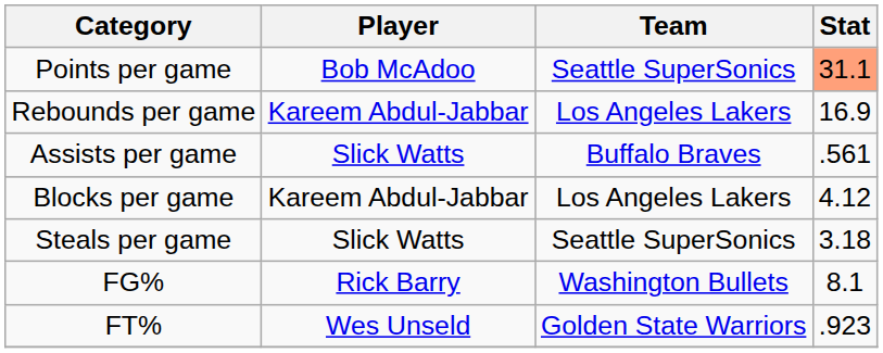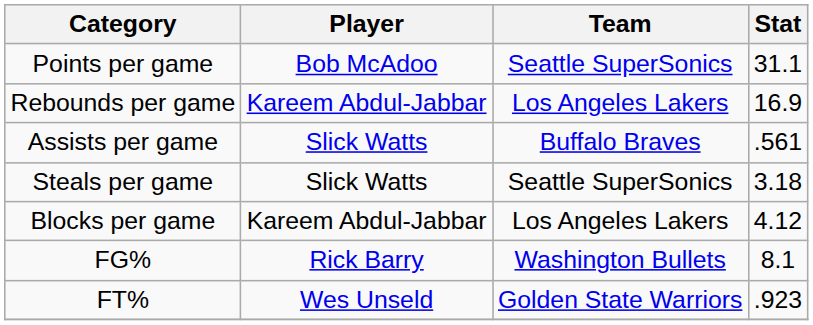Points per game | Stat: lightsalmon background -> no background
rows swapped: Steals per game <-> Blocks per game
